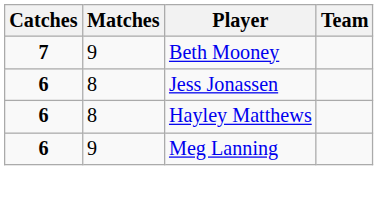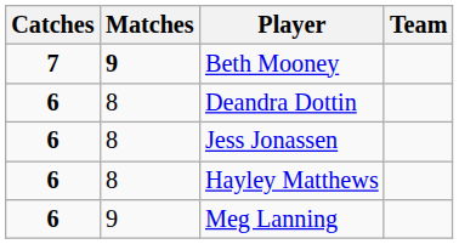Beth Mooney | Matches: normal -> bold
+ row: 6 | 8 | Deandra Dottin
